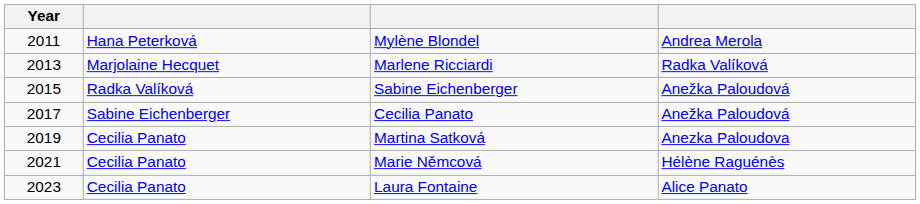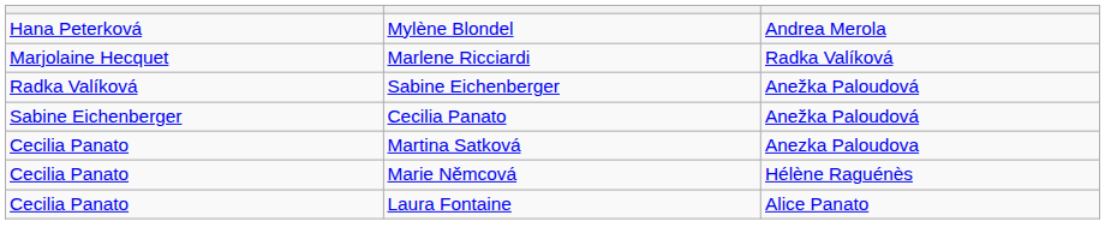- column: Year | 2011 | 2013 | 2015 | 2017 | 2019 | 2021 | 2023
